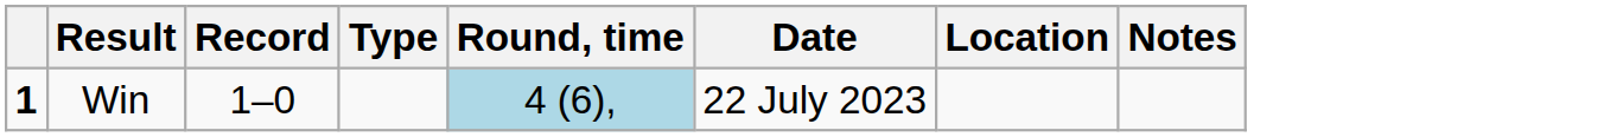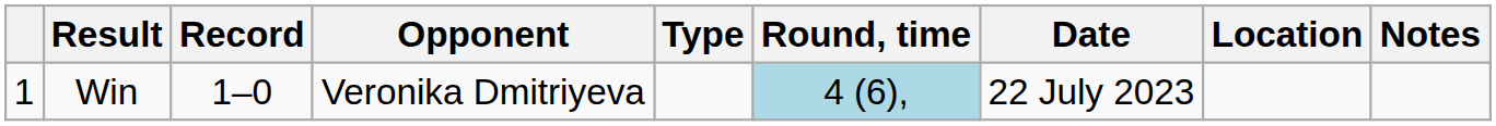+ column: Opponent | Veronika Dmitriyeva
Win | column 1: bold -> normal
